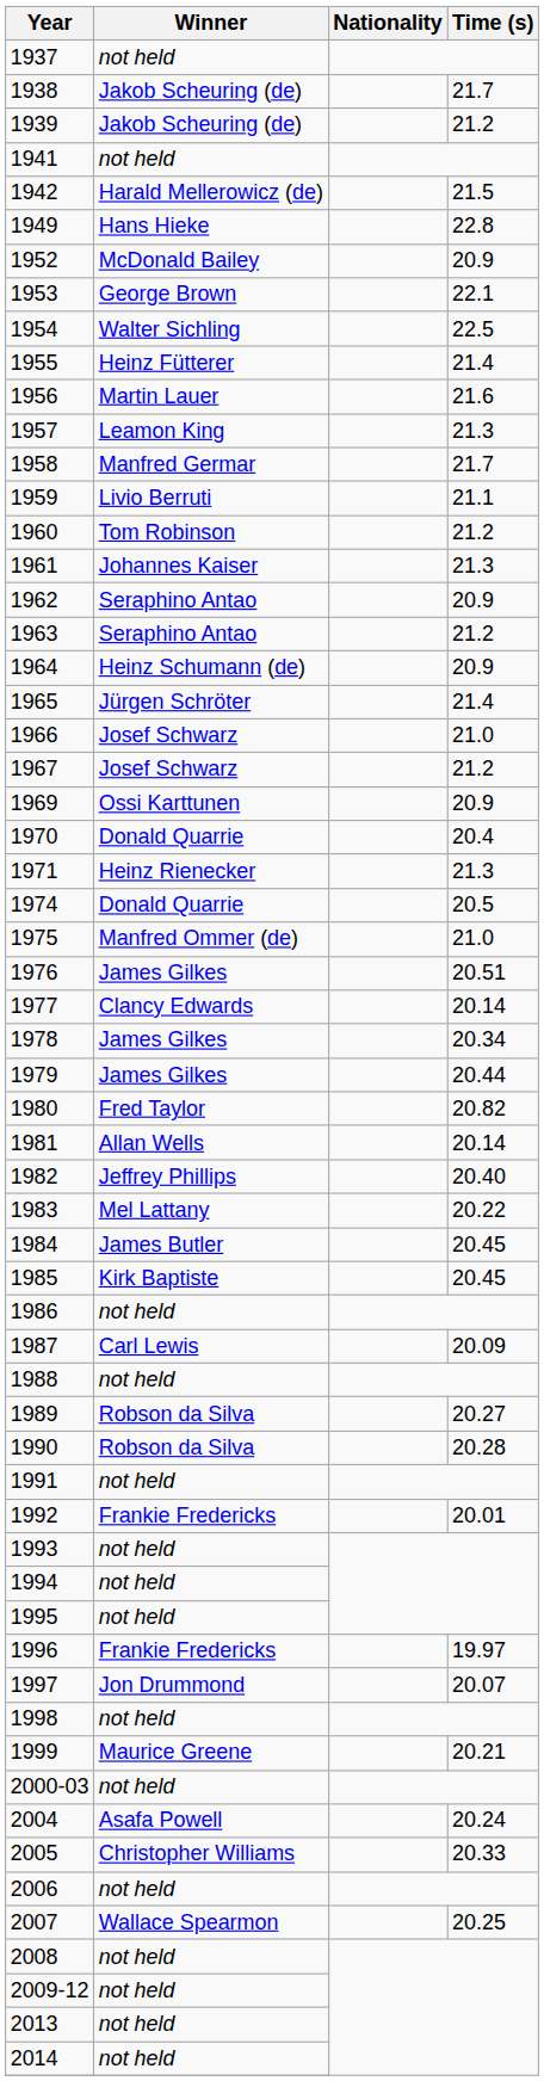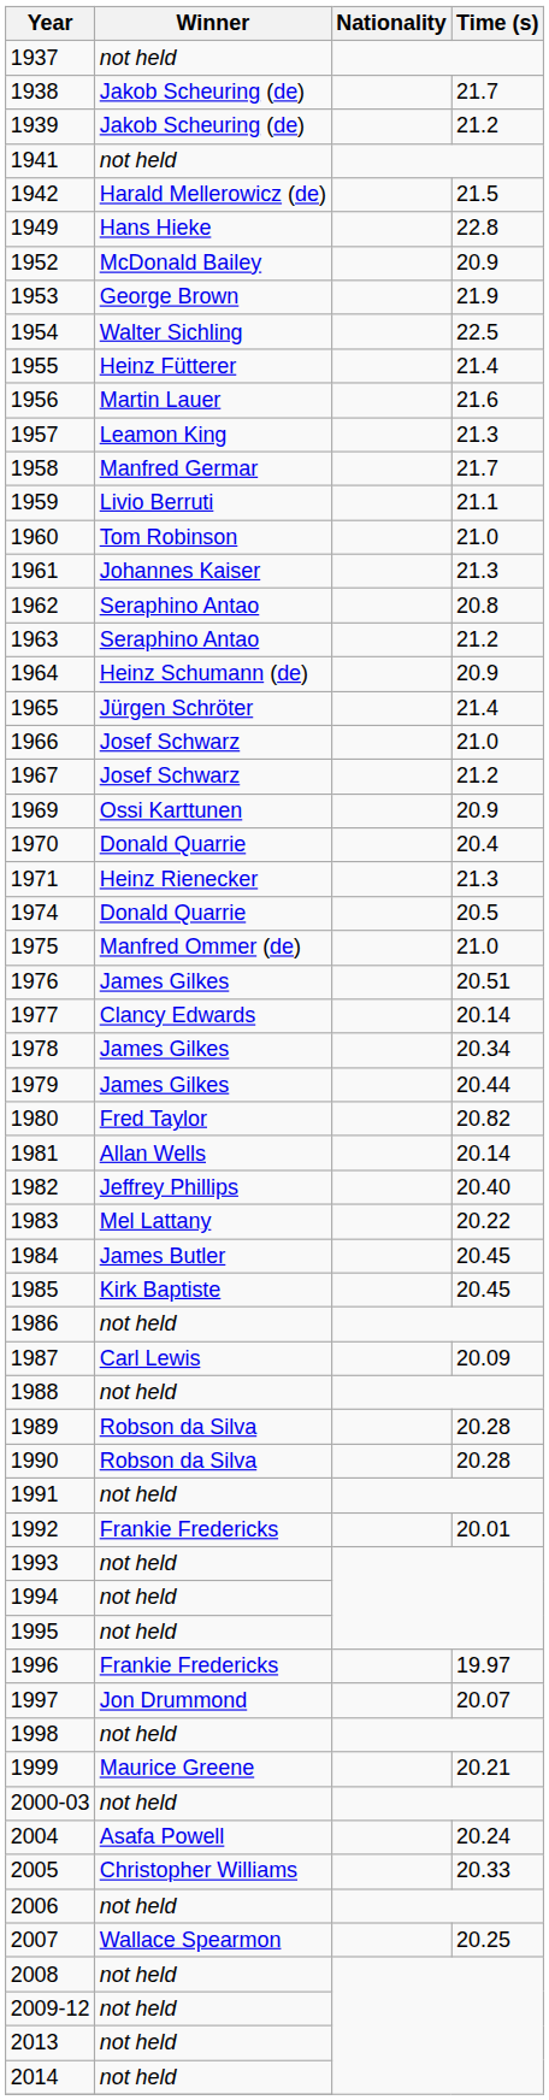1953 | Time (s): 22.1 -> 21.9
1960 | Time (s): 21.2 -> 21.0
1962 | Time (s): 20.9 -> 20.8
1989 | Time (s): 20.27 -> 20.28
